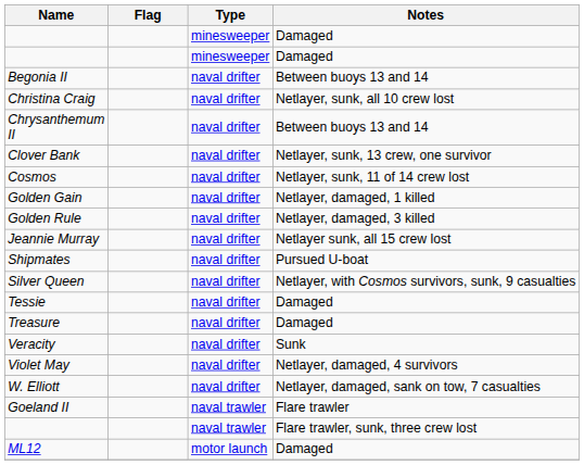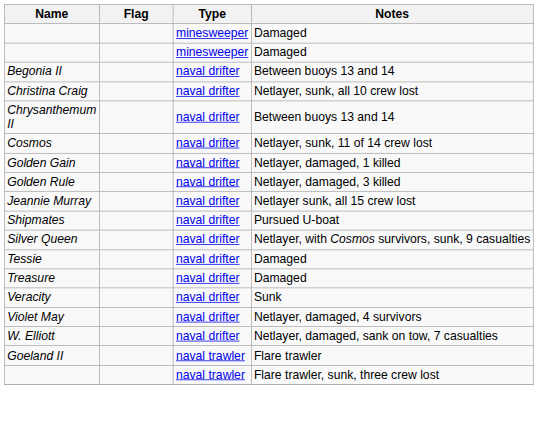- row: Clover Bank | naval drifter | Netlayer, sunk, 13 crew, one survivor
- row: ML12 | motor launch | Damaged
